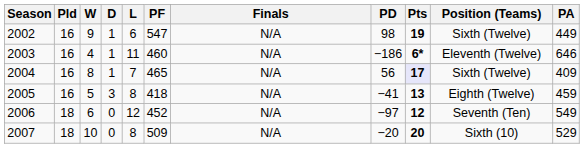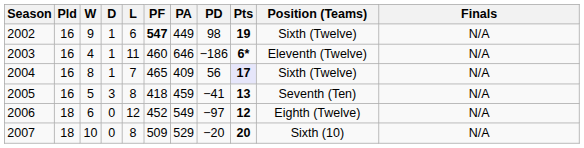columns swapped: PA <-> Finals
2002 | PF: normal -> bold
2005 | Position (Teams): Eighth (Twelve) -> Seventh (Ten)
2006 | Position (Teams): Seventh (Ten) -> Eighth (Twelve)
